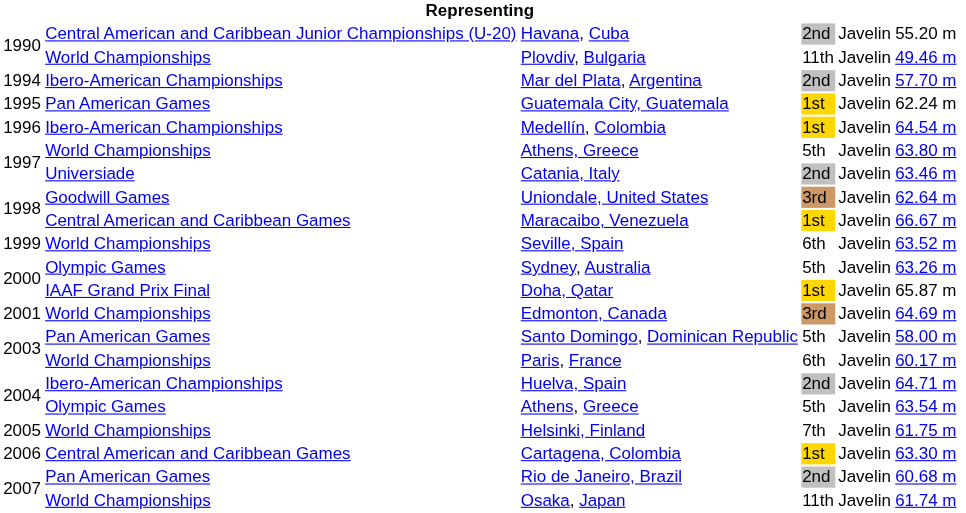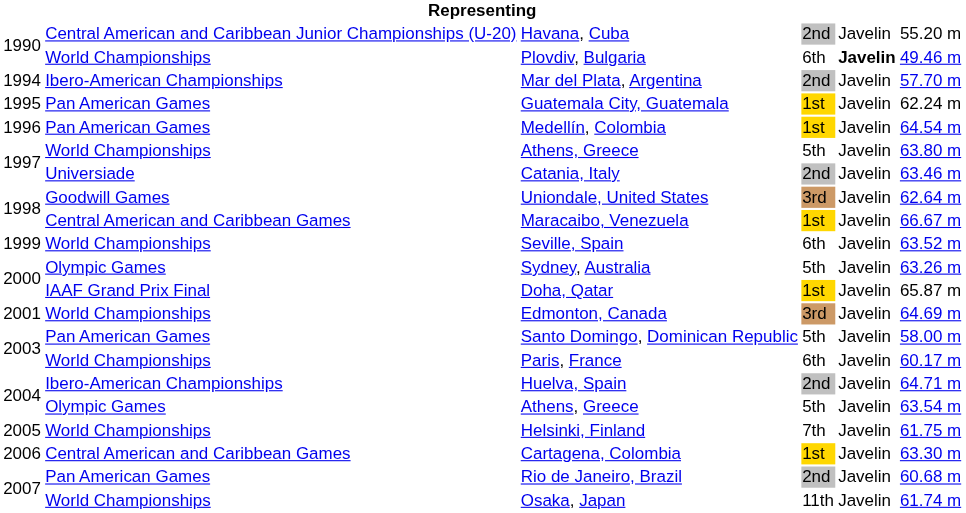Plovdiv, Bulgaria | column 4: 11th -> 6th
Plovdiv, Bulgaria | column 5: normal -> bold
Medellín, Colombia | column 2: Ibero-American Championships -> Pan American Games
